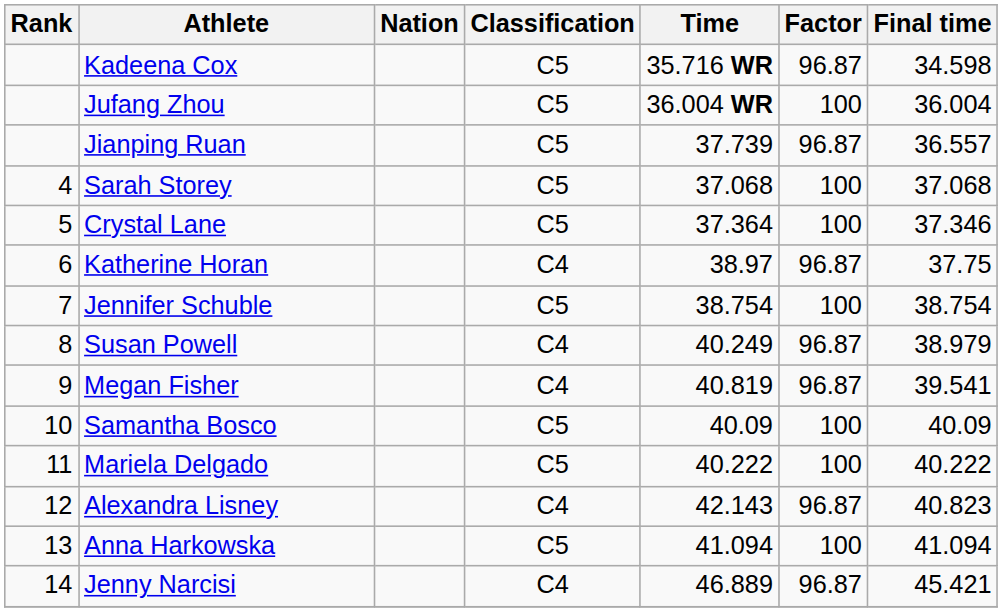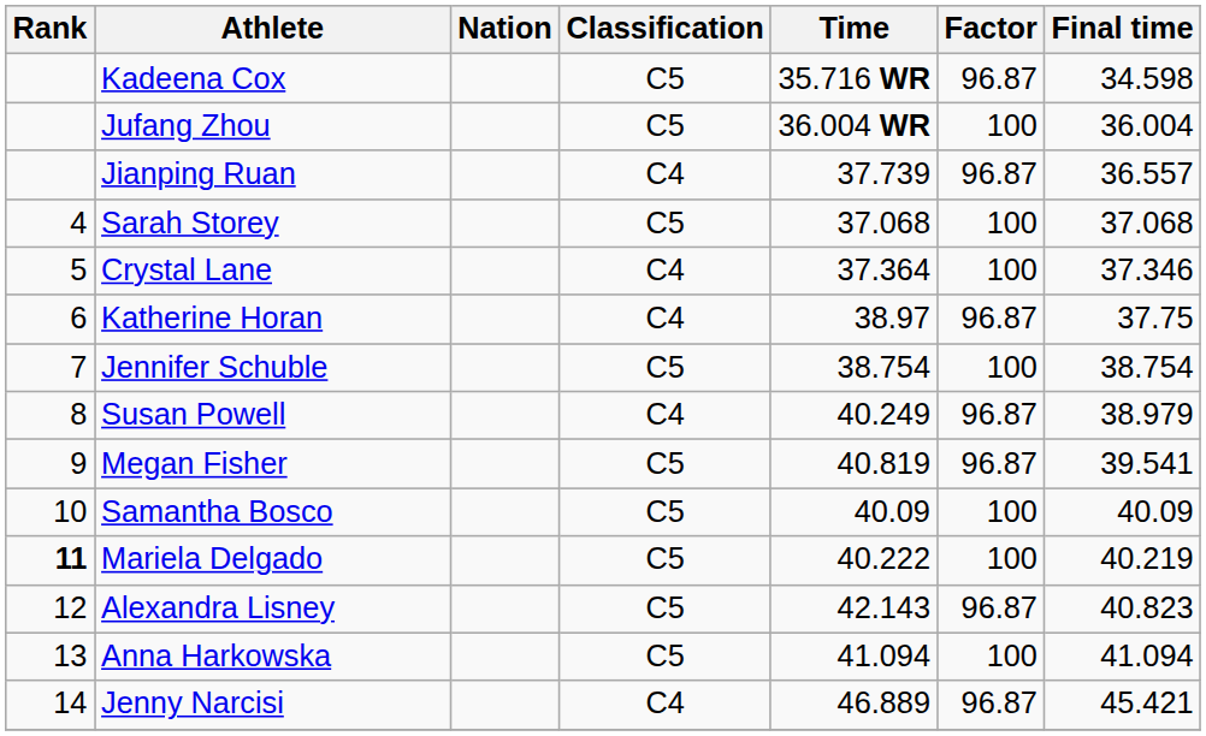Jianping Ruan | Classification: C5 -> C4
Crystal Lane | Classification: C5 -> C4
Megan Fisher | Classification: C4 -> C5
Mariela Delgado | Rank: normal -> bold
Mariela Delgado | Final time: 40.222 -> 40.219
Alexandra Lisney | Classification: C4 -> C5
